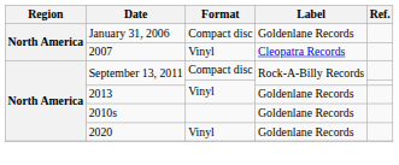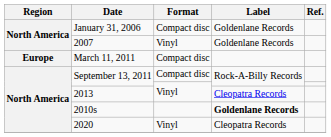2007 | Label: Cleopatra Records -> Goldenlane Records
+ row: Europe | March 11, 2011 | Compact disc
2013 | Label: Goldenlane Records -> Cleopatra Records
2010s | Label: normal -> bold
2020 | Label: Goldenlane Records -> Cleopatra Records
